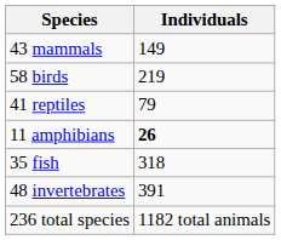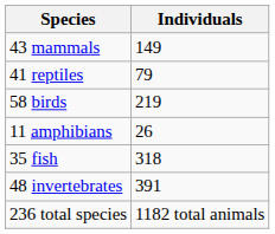rows swapped: 58 birds <-> 41 reptiles
11 amphibians | Individuals: bold -> normal
